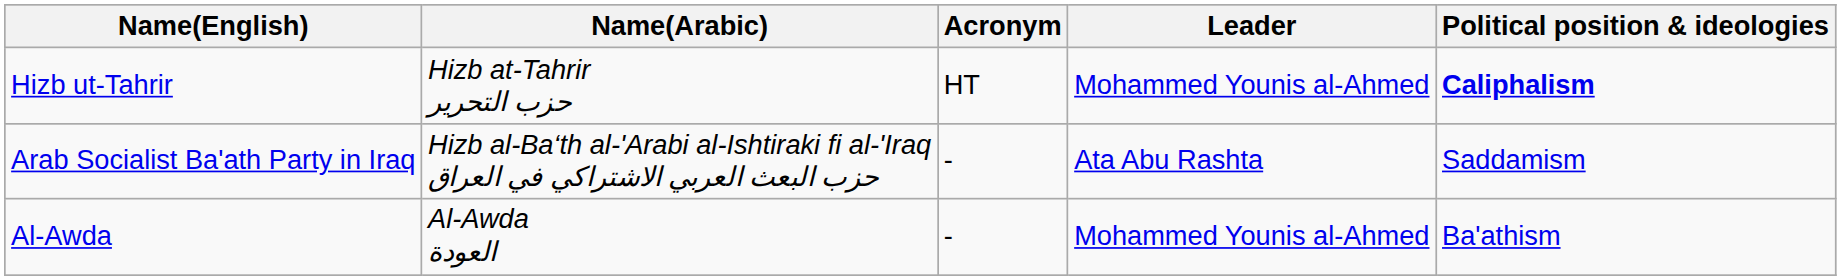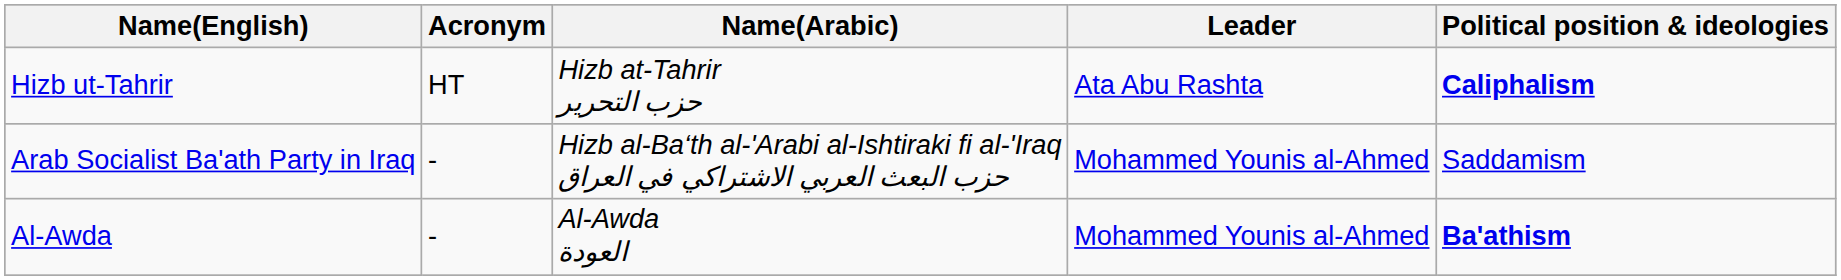columns swapped: Name(Arabic) <-> Acronym
Hizb ut-Tahrir | Leader: Mohammed Younis al-Ahmed -> Ata Abu Rashta
Arab Socialist Ba'ath Party in Iraq | Leader: Ata Abu Rashta -> Mohammed Younis al-Ahmed
Al-Awda | Political position & ideologies: normal -> bold
